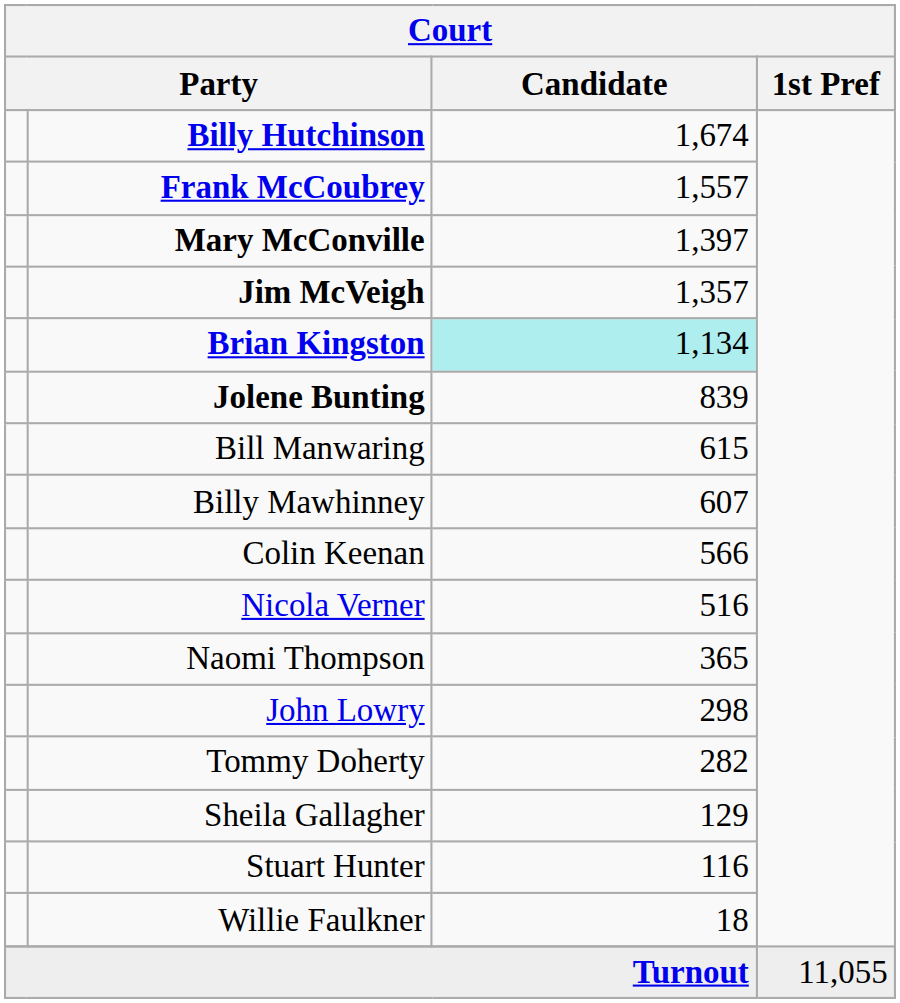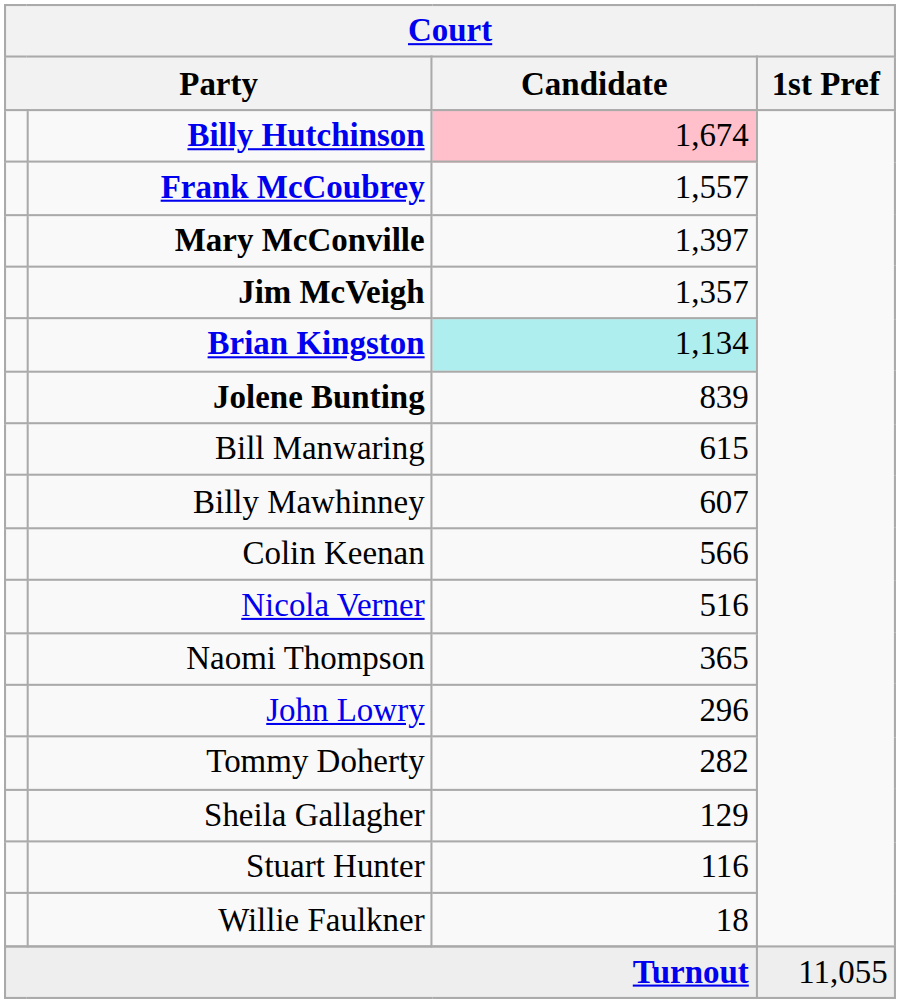Billy Hutchinson | Candidate: no background -> pink background
John Lowry | Candidate: 298 -> 296
